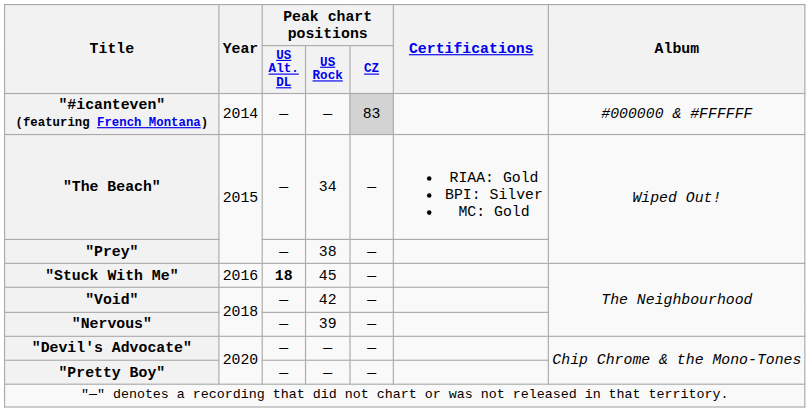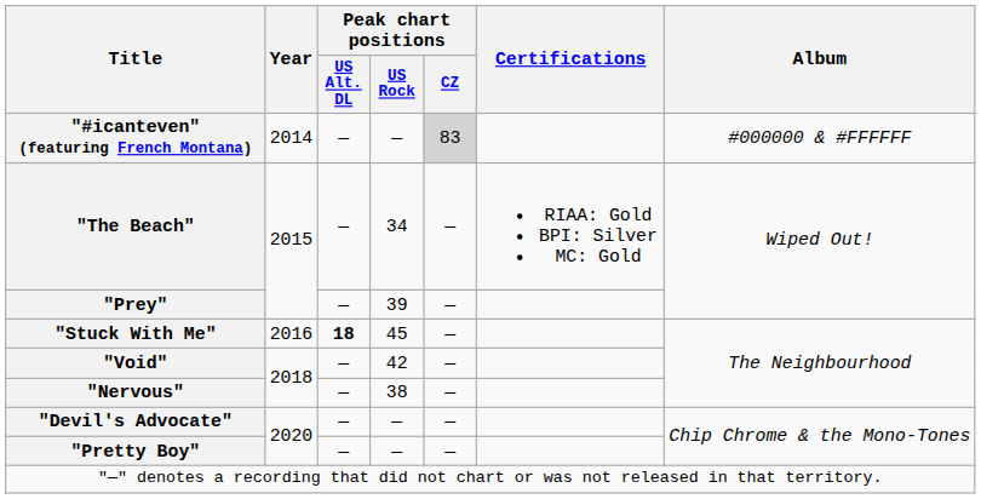"Prey" | Peak chart positions / US Rock: 38 -> 39
"Nervous" | Peak chart positions / US Rock: 39 -> 38
